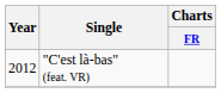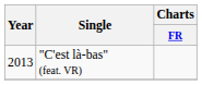"C'est là-bas" (feat. VR) | Year: 2012 -> 2013
